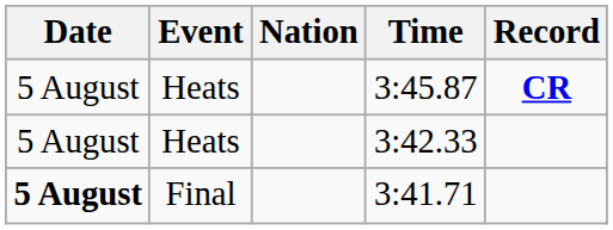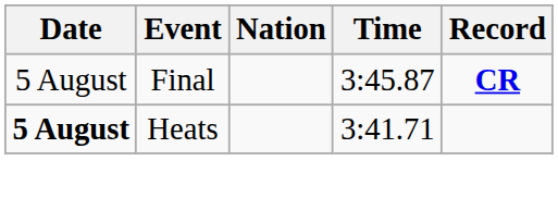3:45.87 | Event: Heats -> Final
- row: 5 August | Heats | 3:42.33
3:41.71 | Event: Final -> Heats
